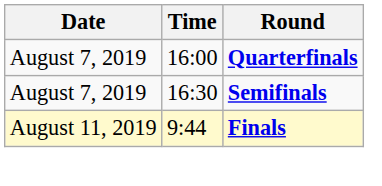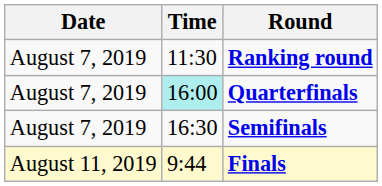+ row: August 7, 2019 | 11:30 | Ranking round
Quarterfinals | Time: no background -> paleturquoise background
